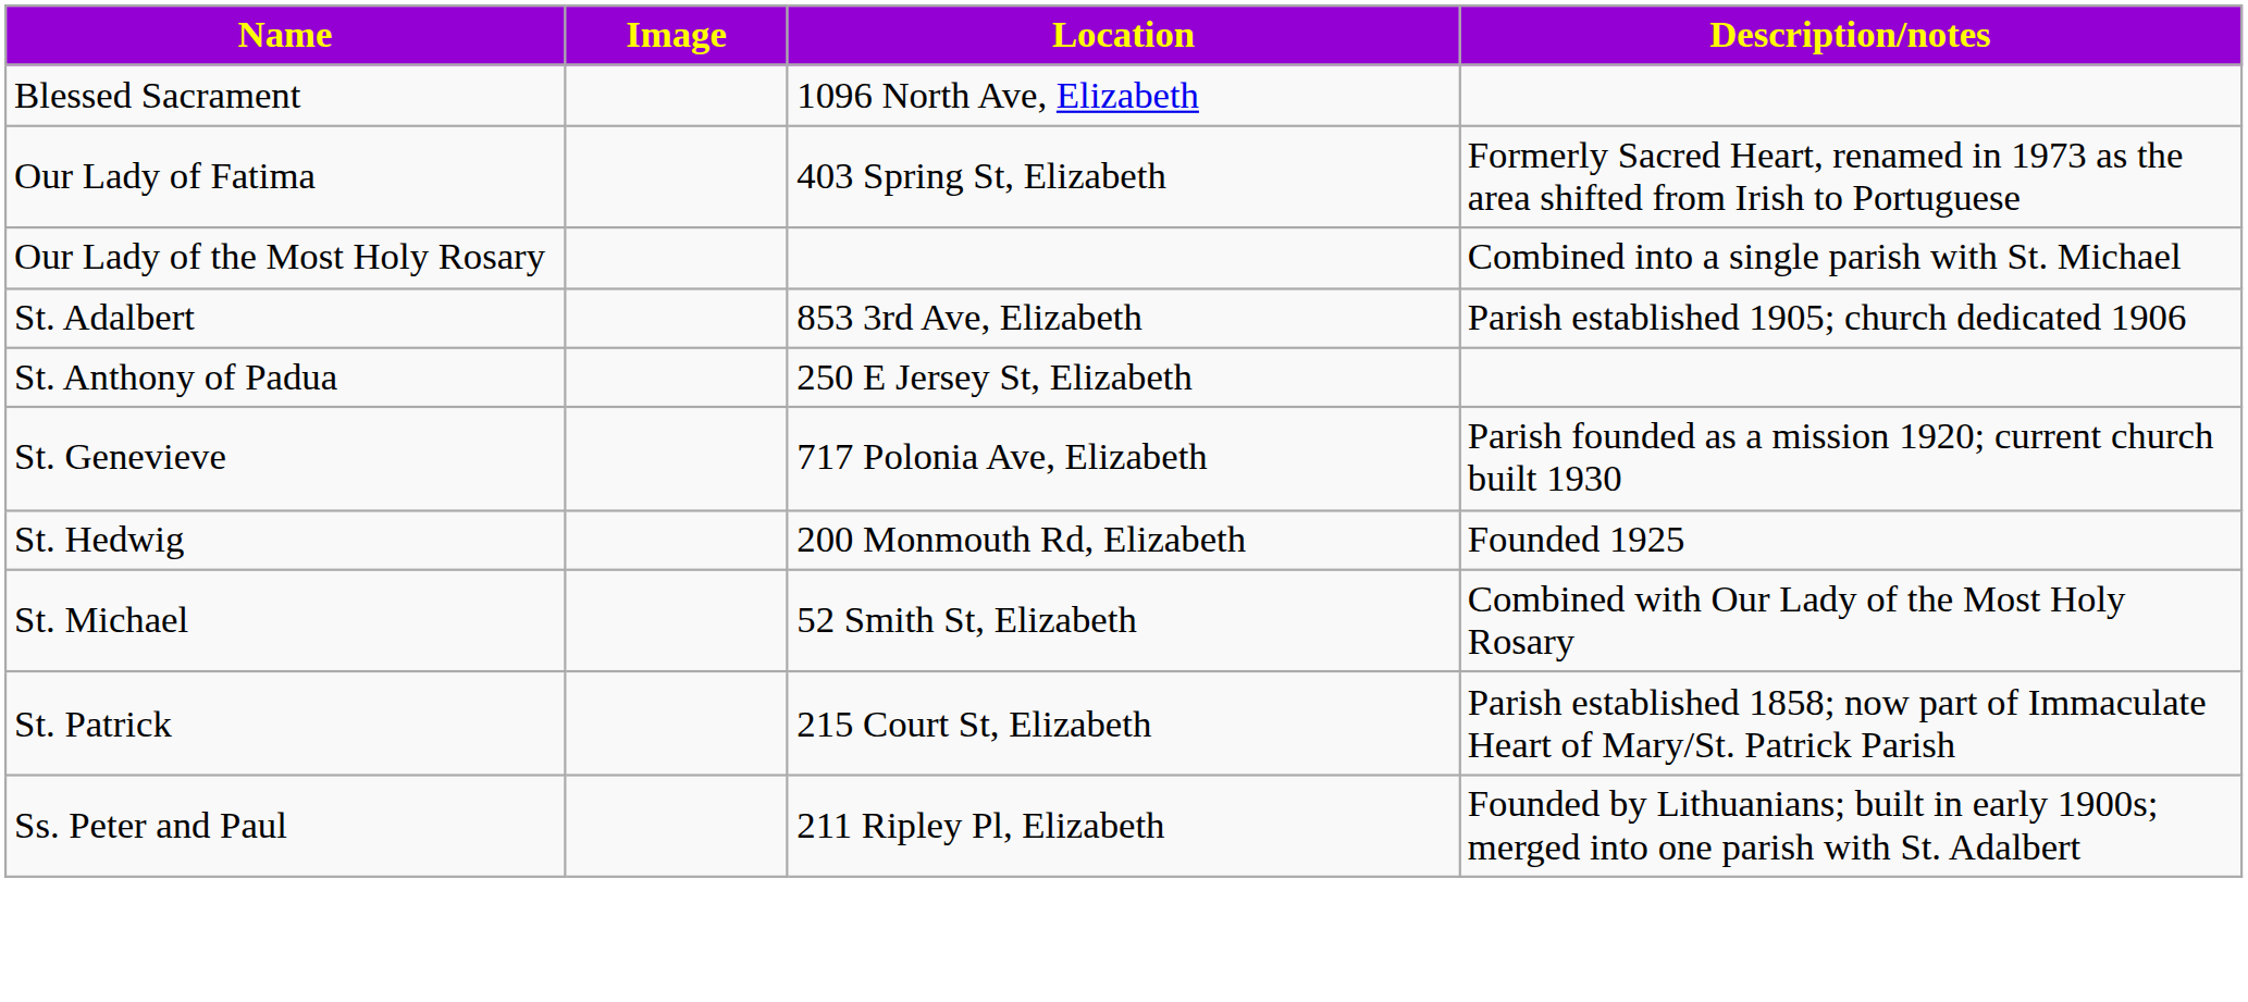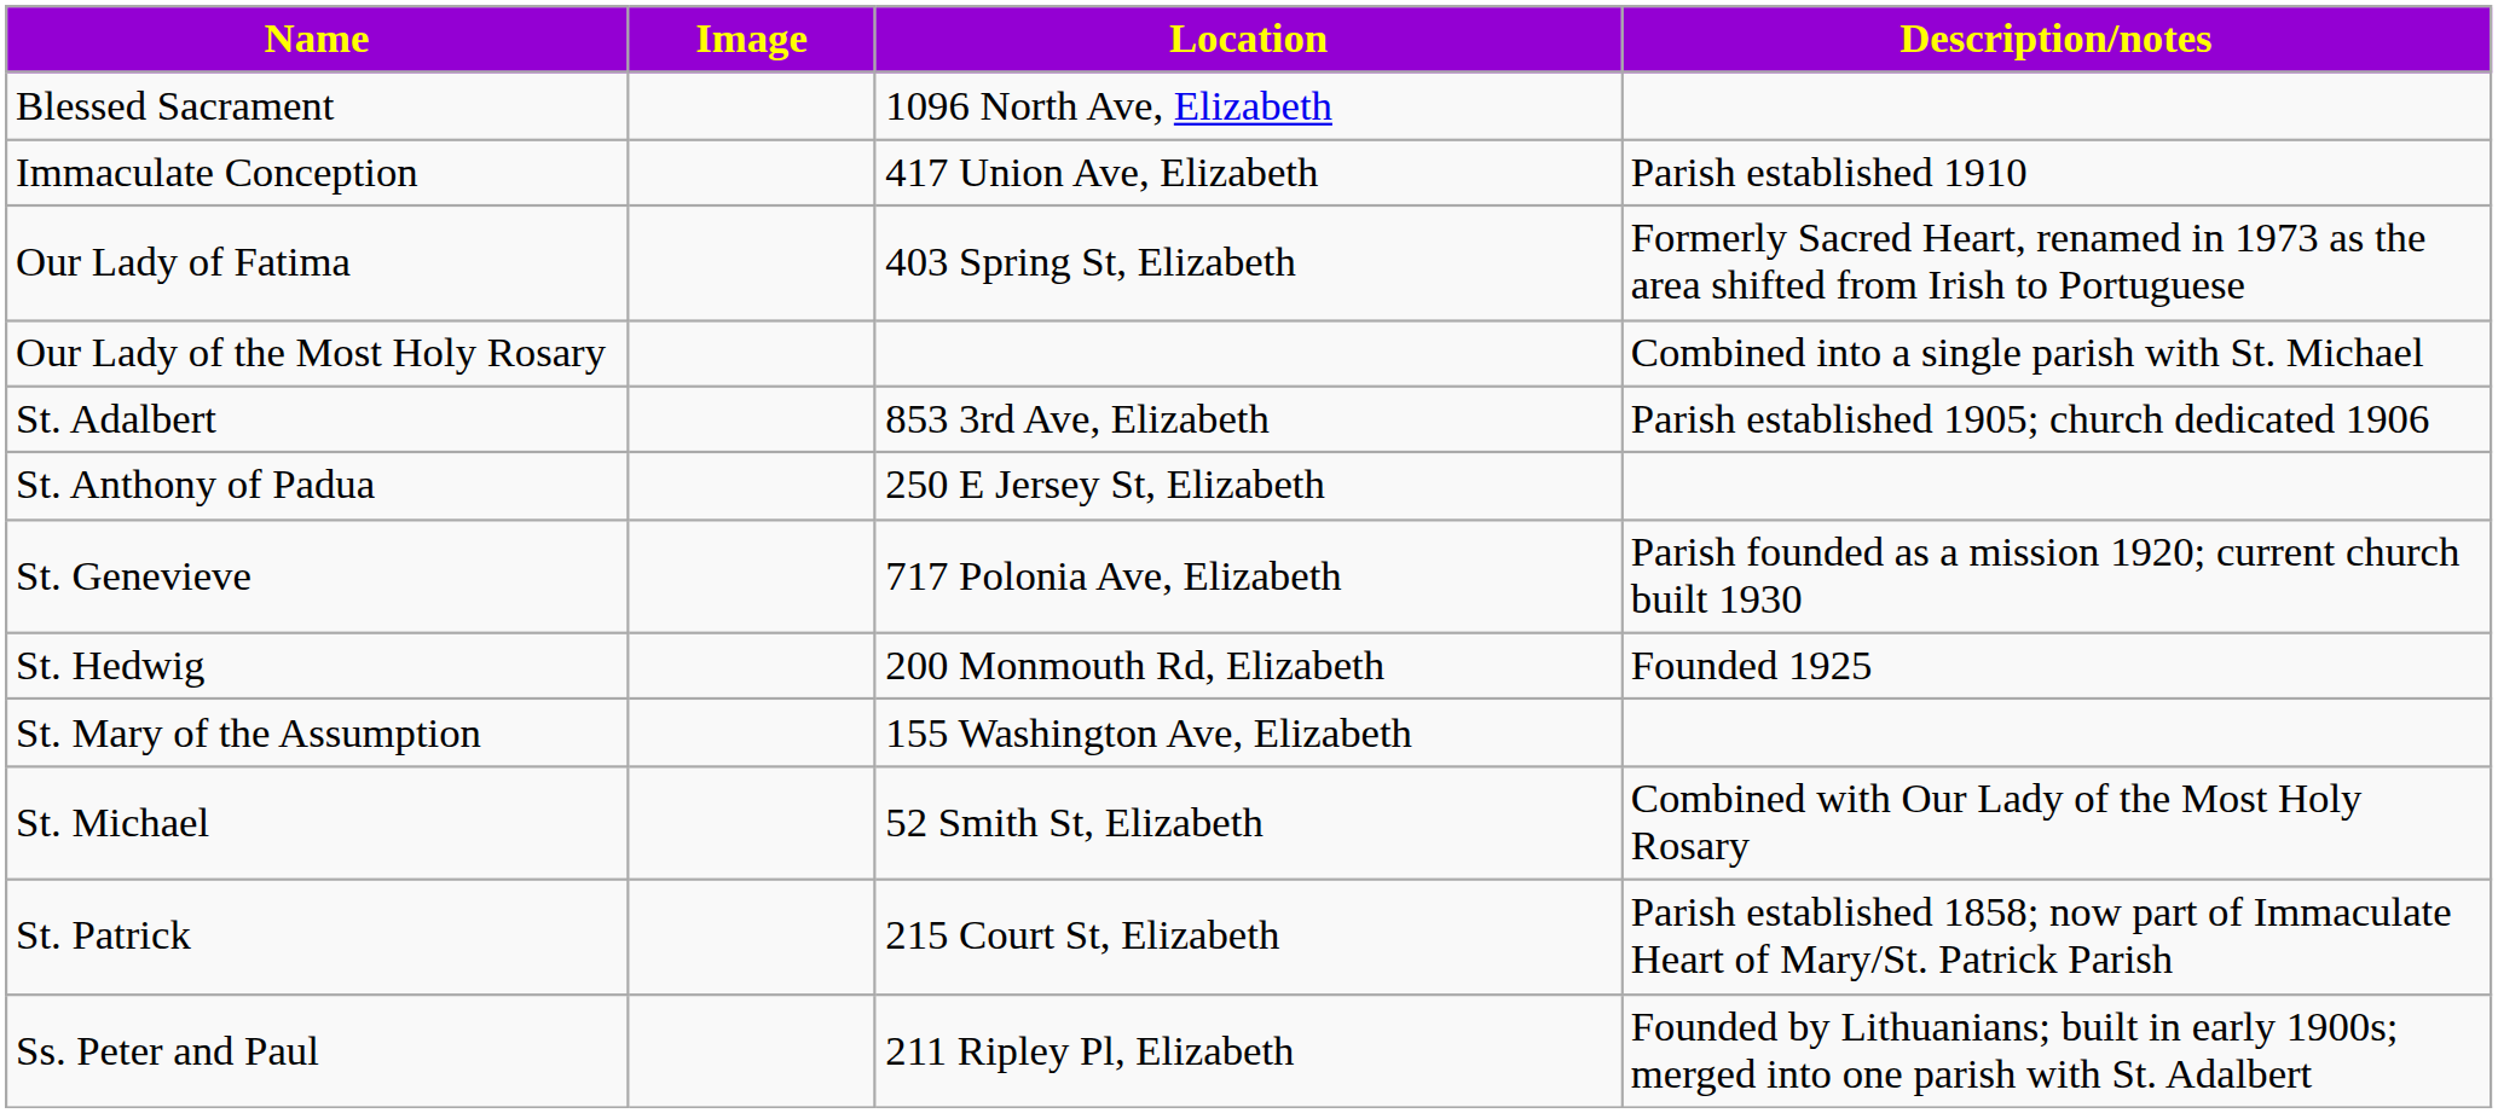+ row: Immaculate Conception | 417 Union Ave, Elizabeth | Parish established 1910
+ row: St. Mary of the Assumption | 155 Washington Ave, Elizabeth
